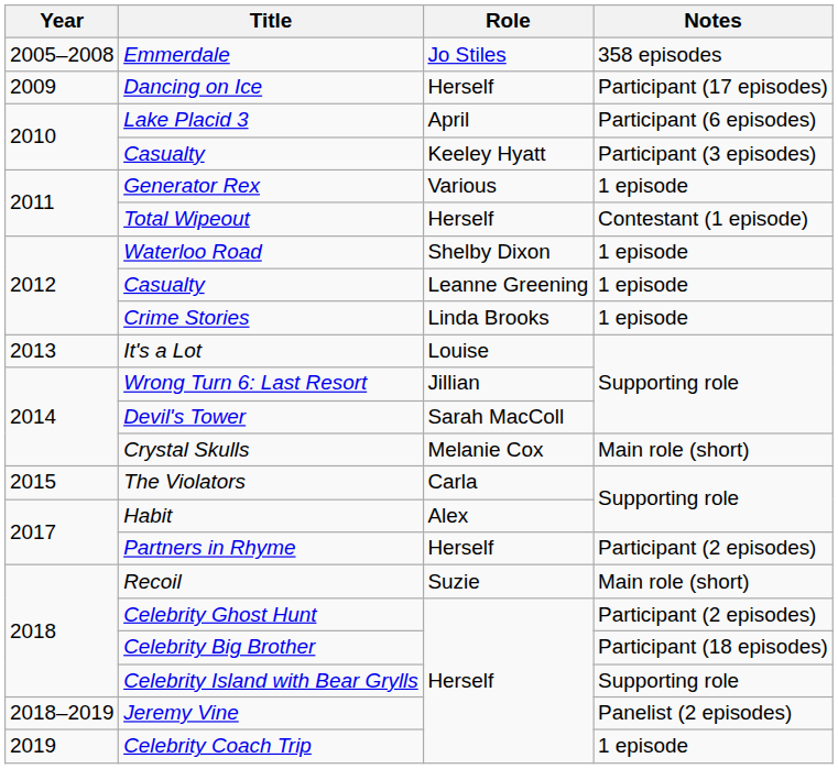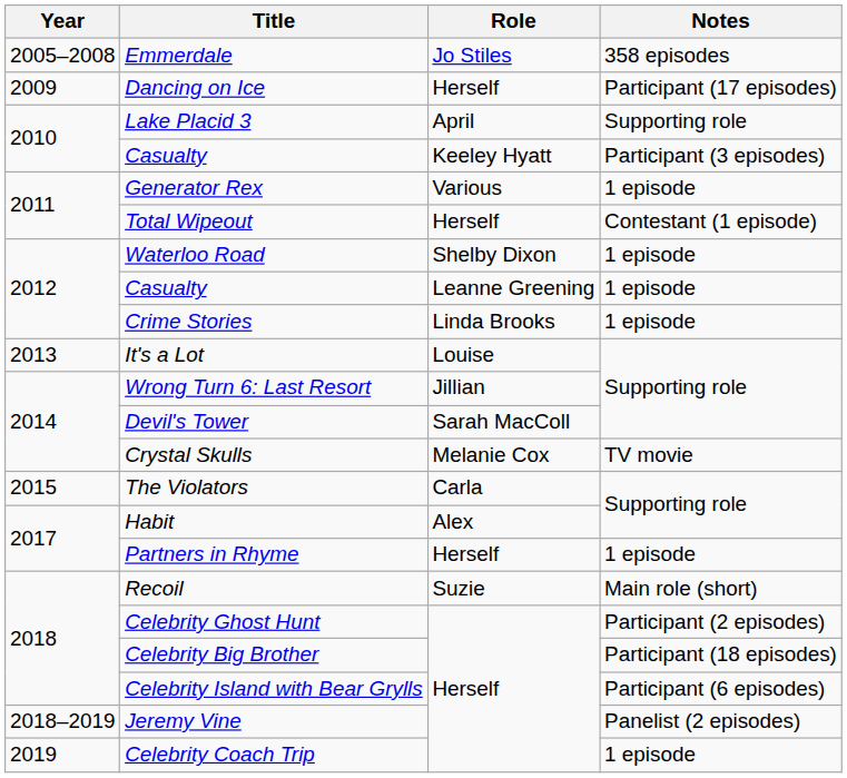Lake Placid 3 | Notes: Participant (6 episodes) -> Supporting role
Crystal Skulls | Notes: Main role (short) -> TV movie
Partners in Rhyme | Notes: Participant (2 episodes) -> 1 episode
Celebrity Island with Bear Grylls | Notes: Supporting role -> Participant (6 episodes)
